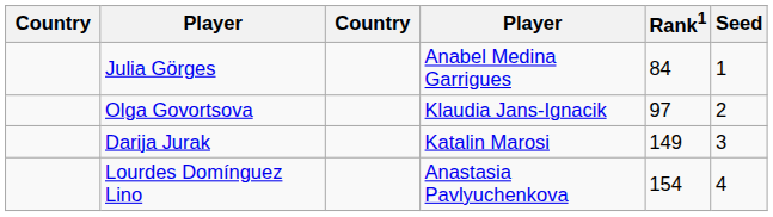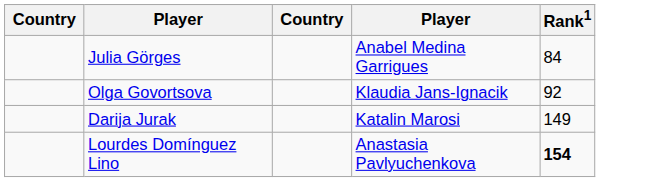- column: Seed | 1 | 2 | 3 | 4
Olga Govortsova | Rank1: 97 -> 92
Lourdes Domínguez Lino | Rank1: normal -> bold
